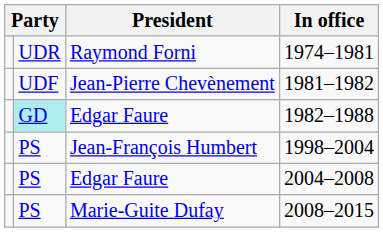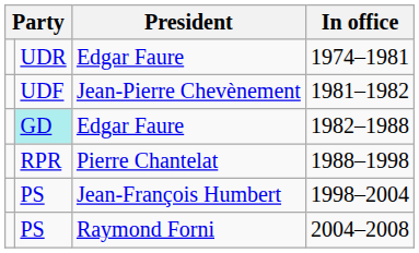1974–1981 | President: Raymond Forni -> Edgar Faure
+ row: RPR | Pierre Chantelat | 1988–1998
2004–2008 | President: Edgar Faure -> Raymond Forni
- row: PS | Marie-Guite Dufay | 2008–2015
